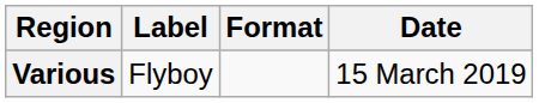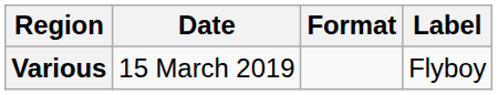columns swapped: Date <-> Label
